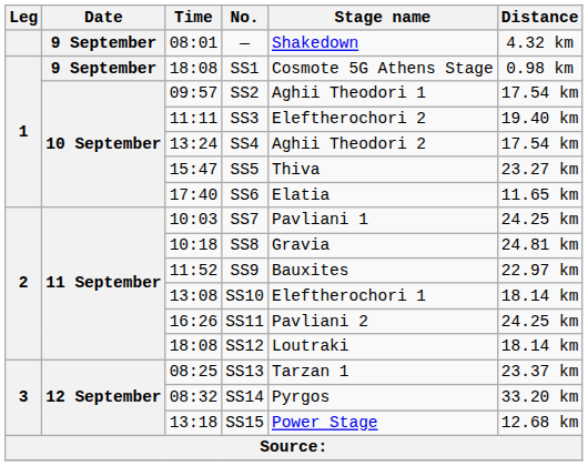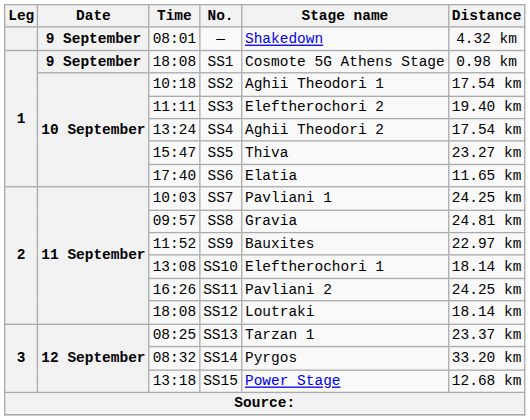SS2 | Time: 09:57 -> 10:18
SS8 | Time: 10:18 -> 09:57
